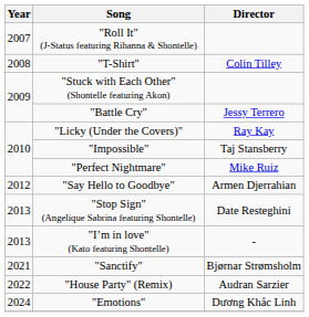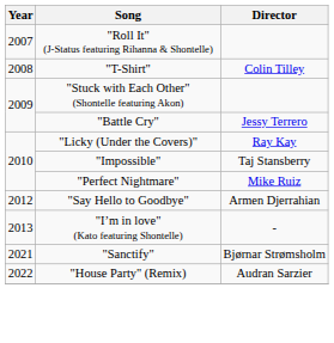- row: 2013 | "Stop Sign" (Angelique Sabrina featuring Shontelle) | Date Resteghini
- row: 2024 | "Emotions" | Dương Khắc Linh
